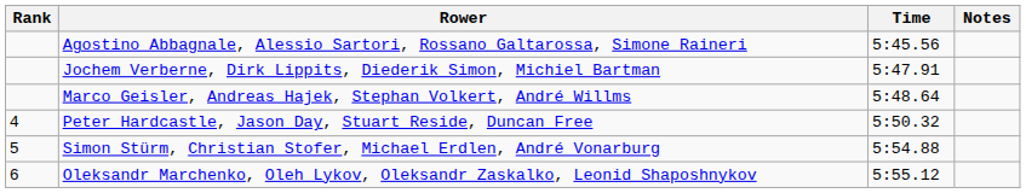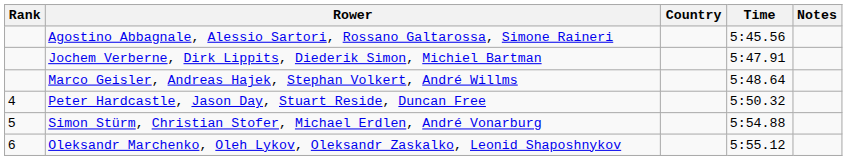+ column: Country
